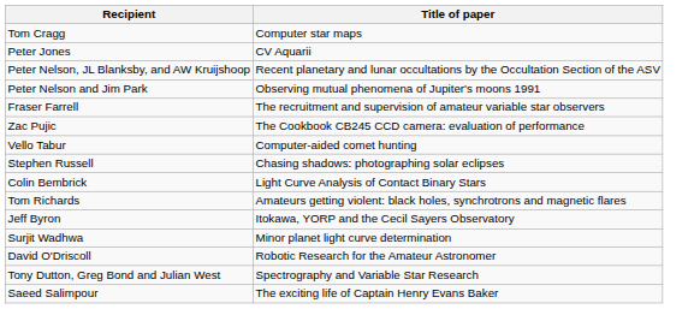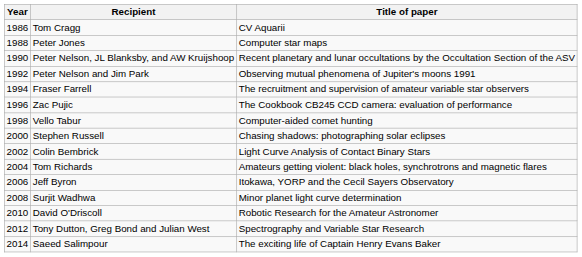+ column: Year | 1986 | 1988 | 1990 | 1992 | 1994 | 1996 | 1998 | 2000 | 2002 | 2004 | 2006 | 2008 | 2010 | 2012 | 2014
Tom Cragg | Title of paper: Computer star maps -> CV Aquarii
Peter Jones | Title of paper: CV Aquarii -> Computer star maps
